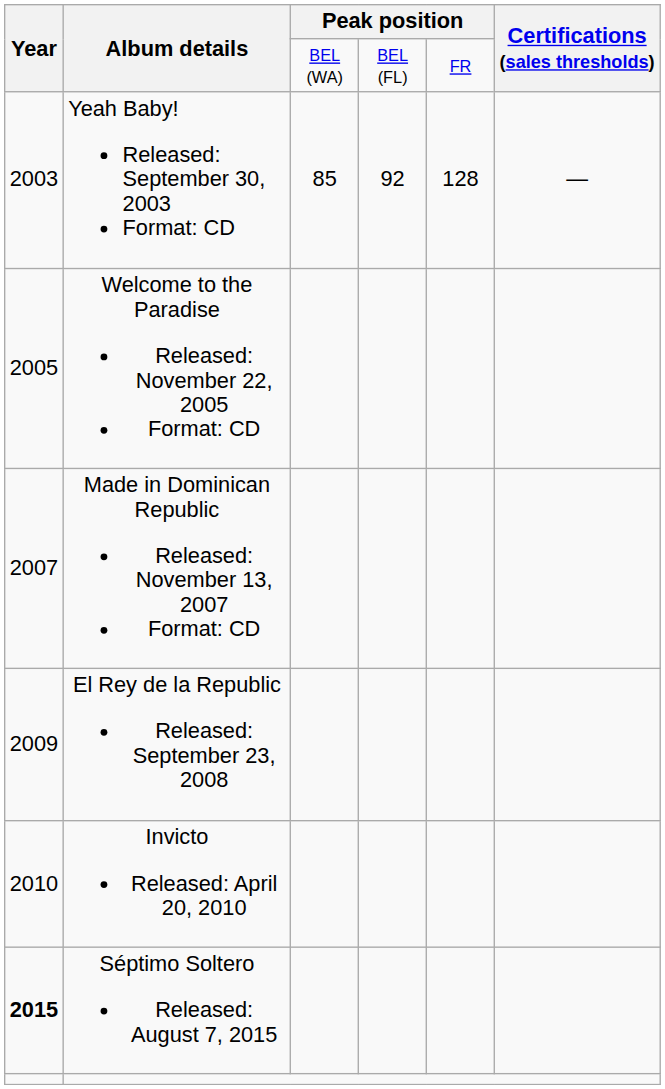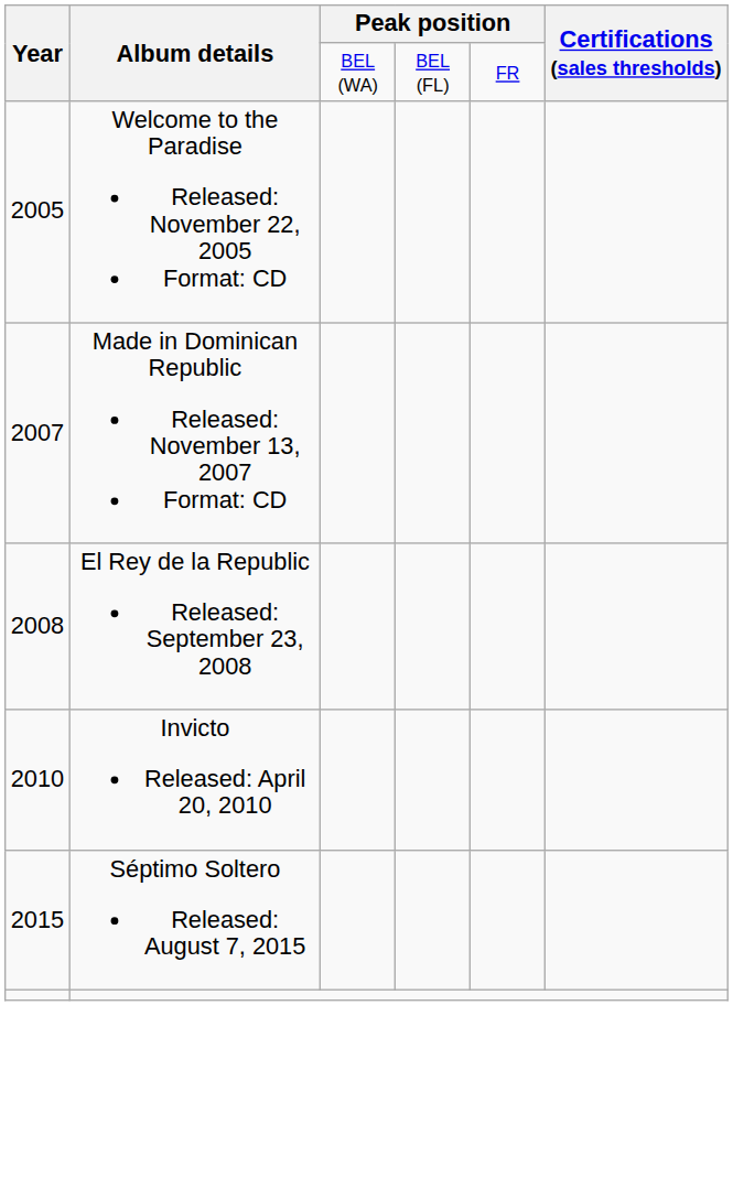- row: 2003 | Yeah Baby! Released: September 30, 2003 Format: CD | 85 | 92 | 128 | —
El Rey de la Republic Released: September 23, 2008 | Year: 2009 -> 2008
Séptimo Soltero Released: August 7, 2015 | Year: bold -> normal
